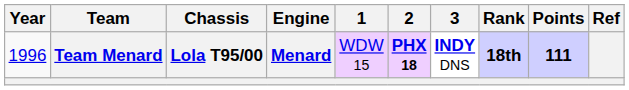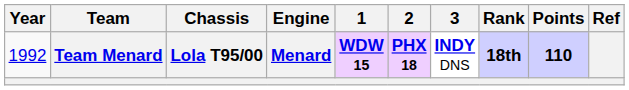Team Menard | Year: 1996 -> 1992
Team Menard | 1: normal -> bold
Team Menard | Points: 111 -> 110
